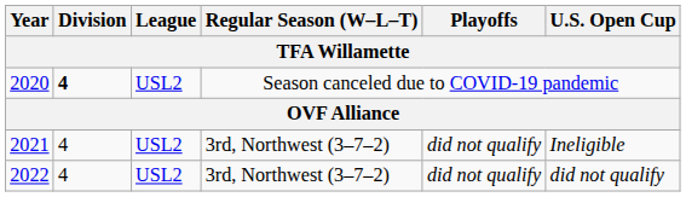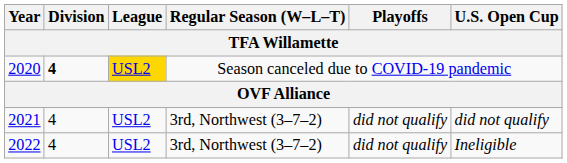2020 | League: no background -> gold background
2021 | U.S. Open Cup: Ineligible -> did not qualify
2022 | U.S. Open Cup: did not qualify -> Ineligible
